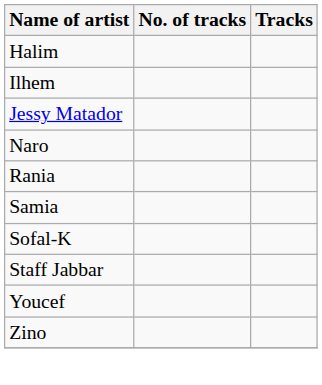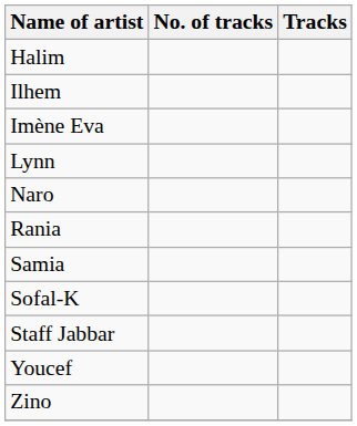+ row: Imène Eva
- row: Jessy Matador
+ row: Lynn
